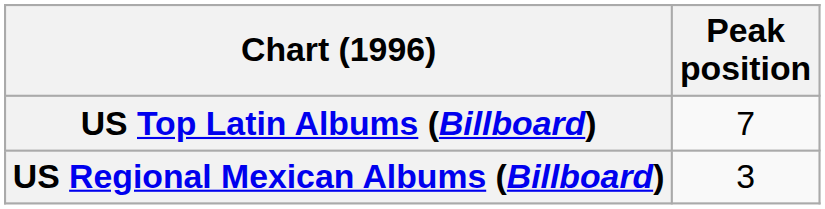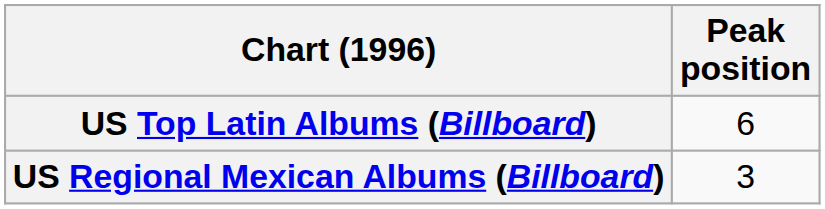US Top Latin Albums (Billboard) | Peak position: 7 -> 6
